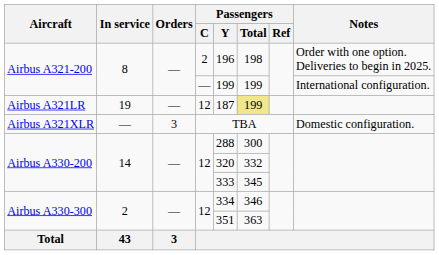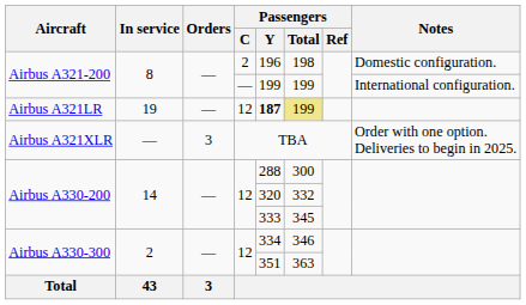Airbus A321-200 / 2 | Notes: Order with one option. Deliveries to begin in 2025. -> Domestic configuration.
Airbus A321LR | Passengers / Y: normal -> bold
Airbus A321XLR | Notes: Domestic configuration. -> Order with one option. Deliveries to begin in 2025.
